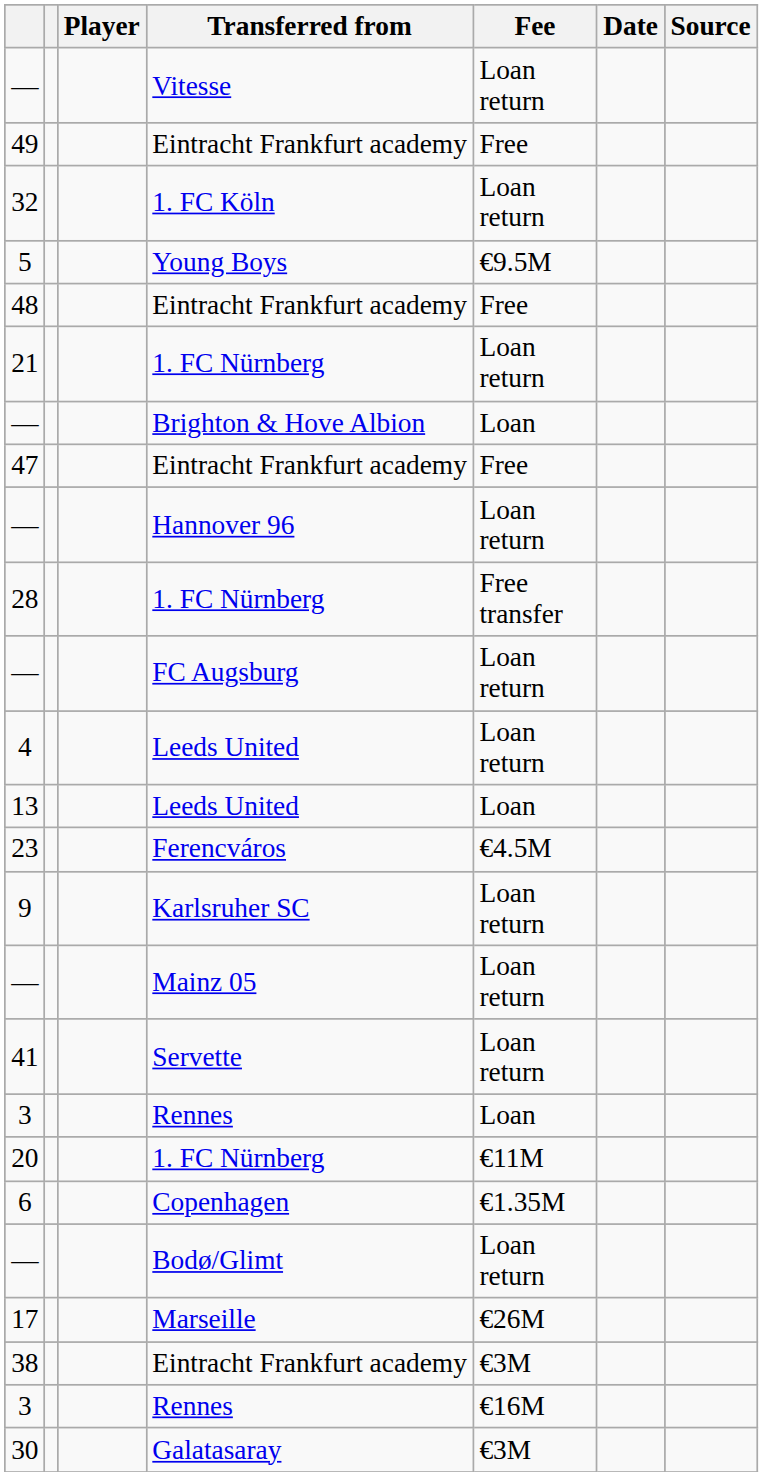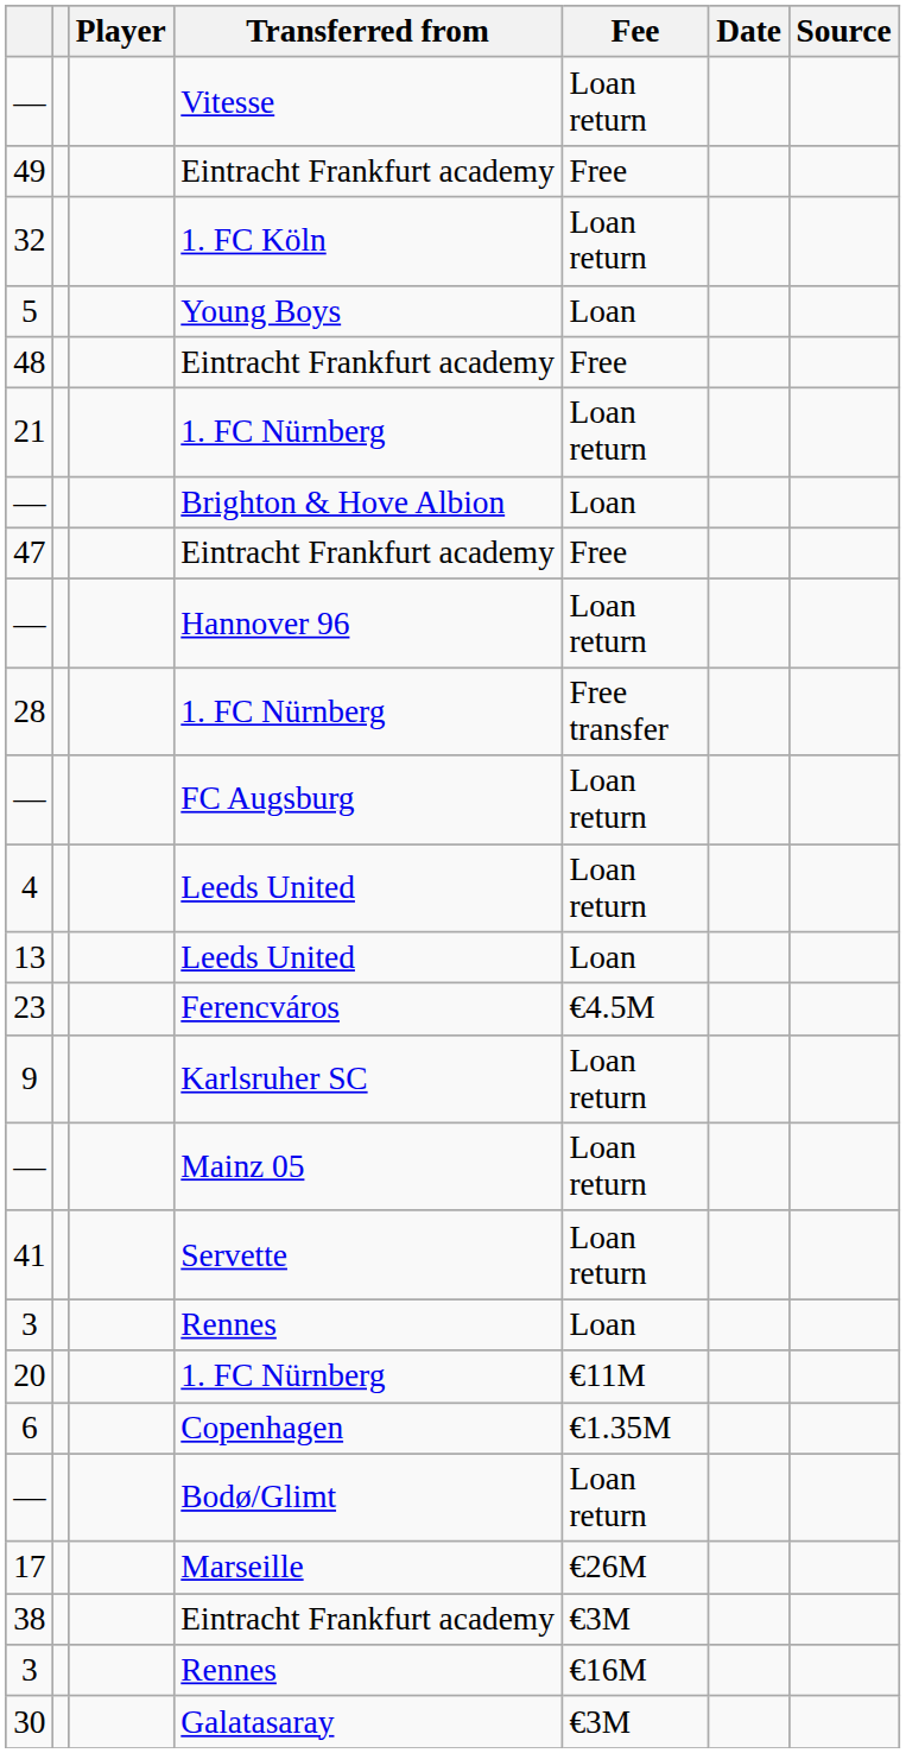5 | Fee: €9.5M -> Loan
